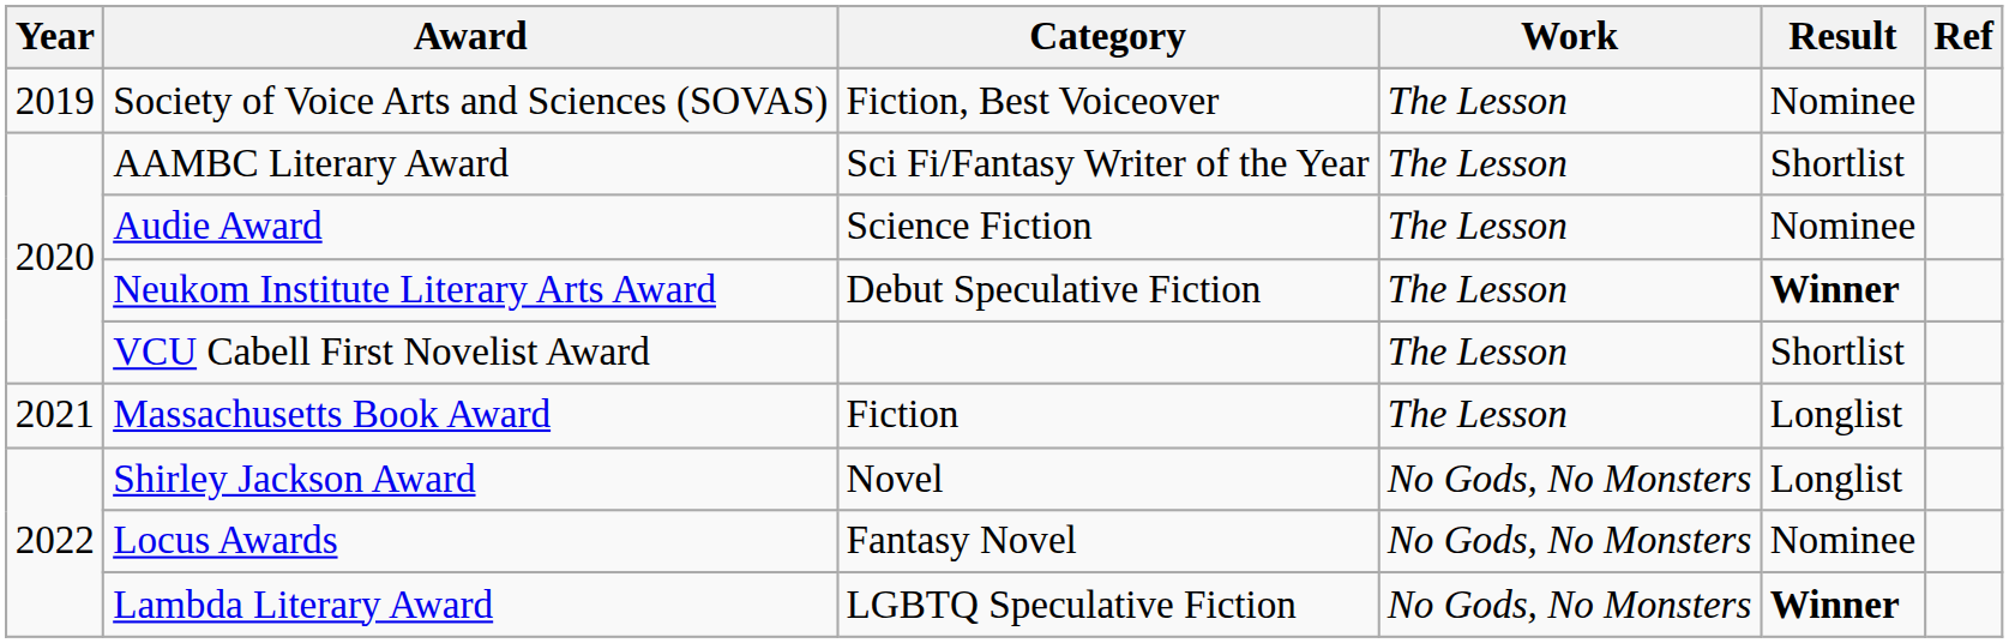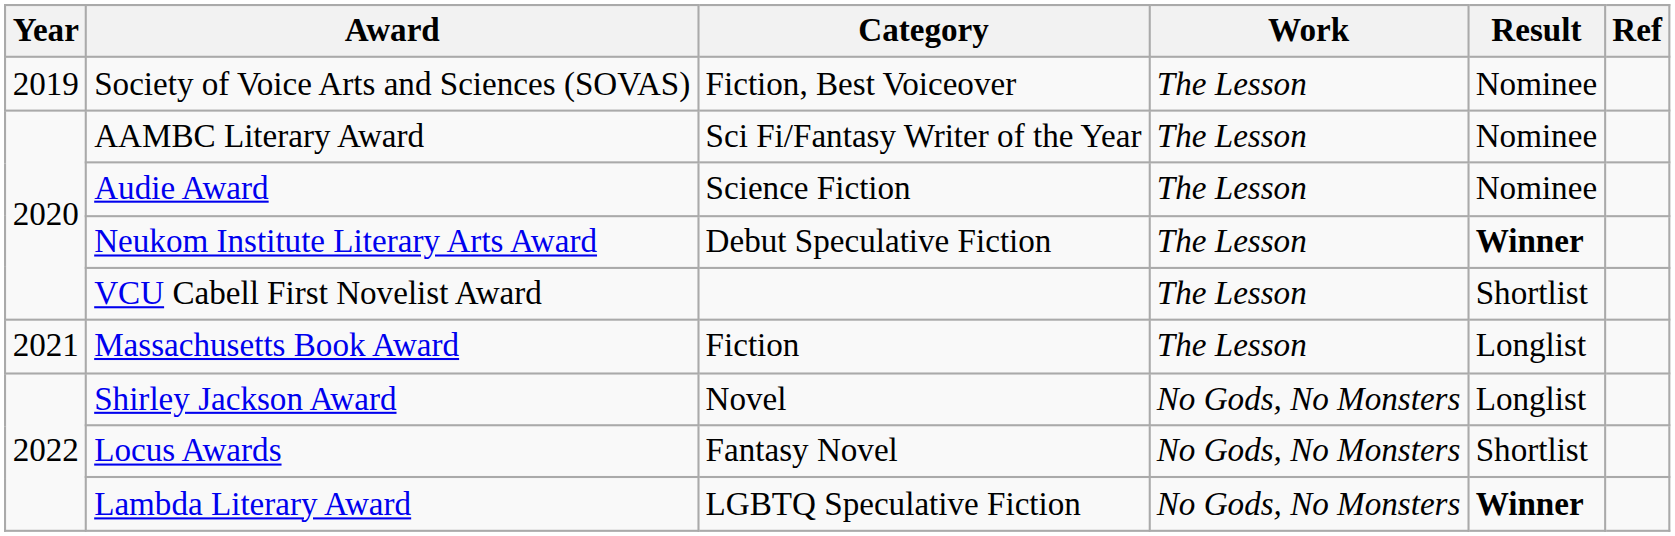AAMBC Literary Award | Result: Shortlist -> Nominee
Locus Awards | Result: Nominee -> Shortlist
